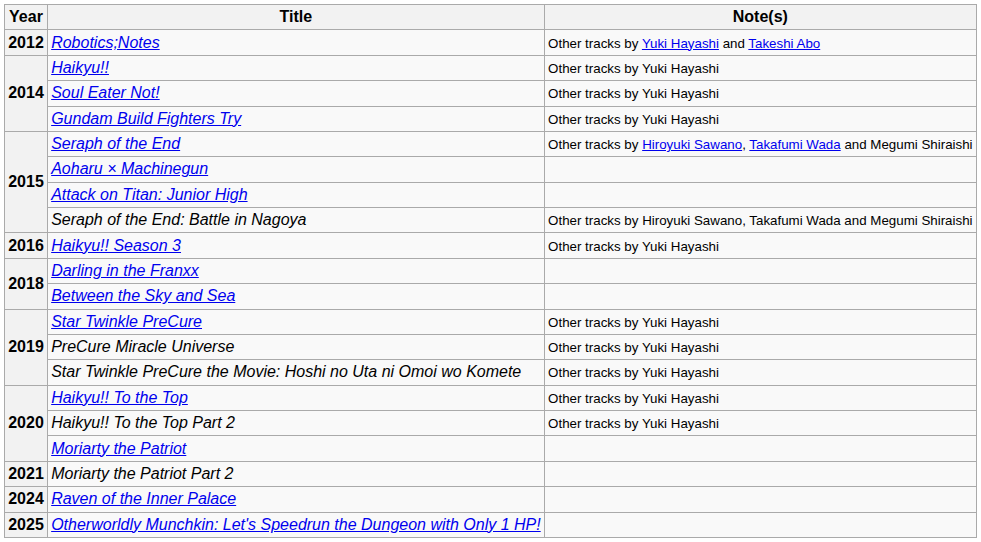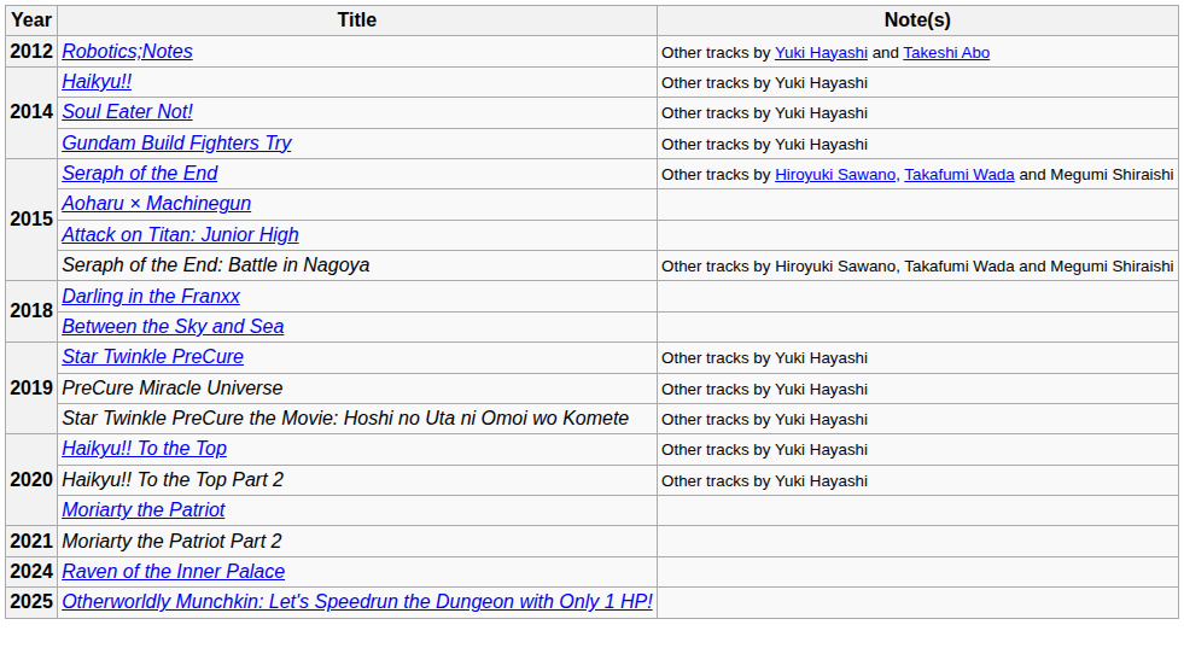- row: 2016 | Haikyu!! Season 3 | Other tracks by Yuki Hayashi
